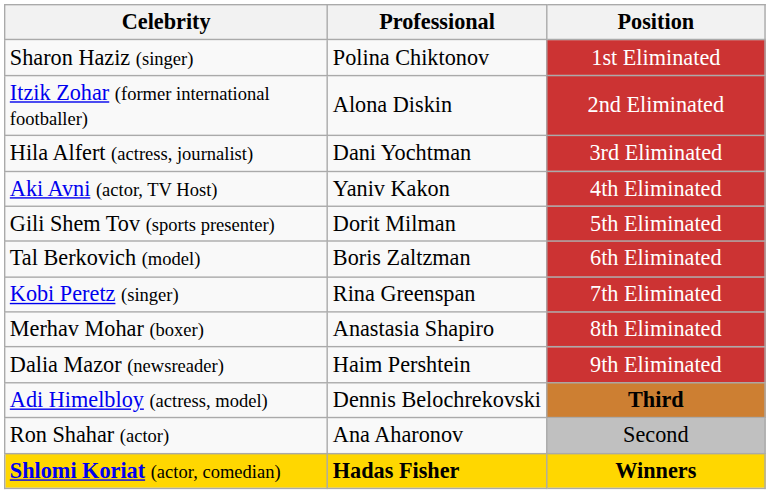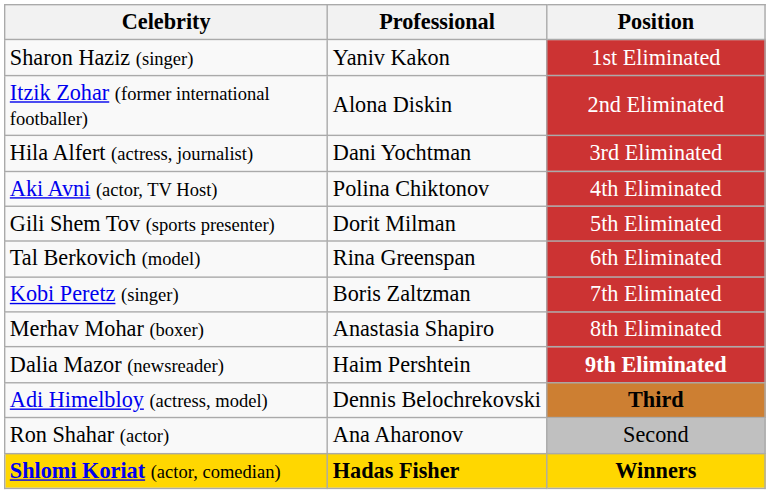Sharon Haziz (singer) | Professional: Polina Chiktonov -> Yaniv Kakon
Aki Avni (actor, TV Host) | Professional: Yaniv Kakon -> Polina Chiktonov
Tal Berkovich (model) | Professional: Boris Zaltzman -> Rina Greenspan
Kobi Peretz (singer) | Professional: Rina Greenspan -> Boris Zaltzman
Dalia Mazor (newsreader) | Position: normal -> bold
